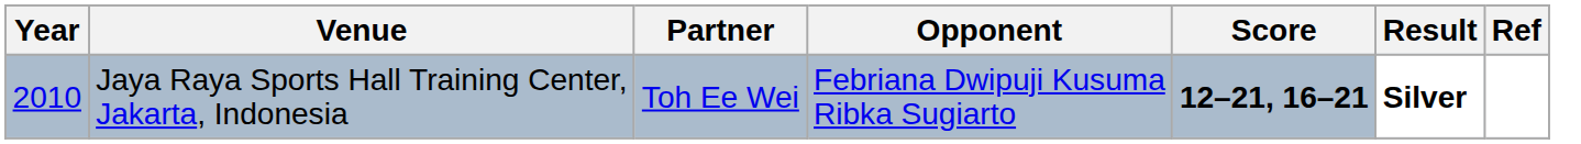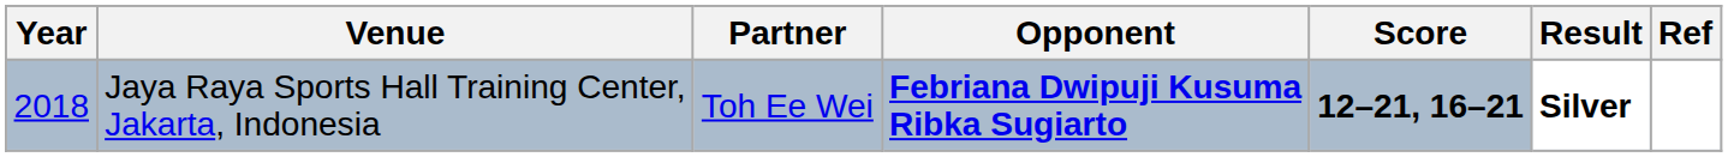Jaya Raya Sports Hall Training Center, Jakarta, Indonesia | Year: 2010 -> 2018
Jaya Raya Sports Hall Training Center, Jakarta, Indonesia | Opponent: normal -> bold
